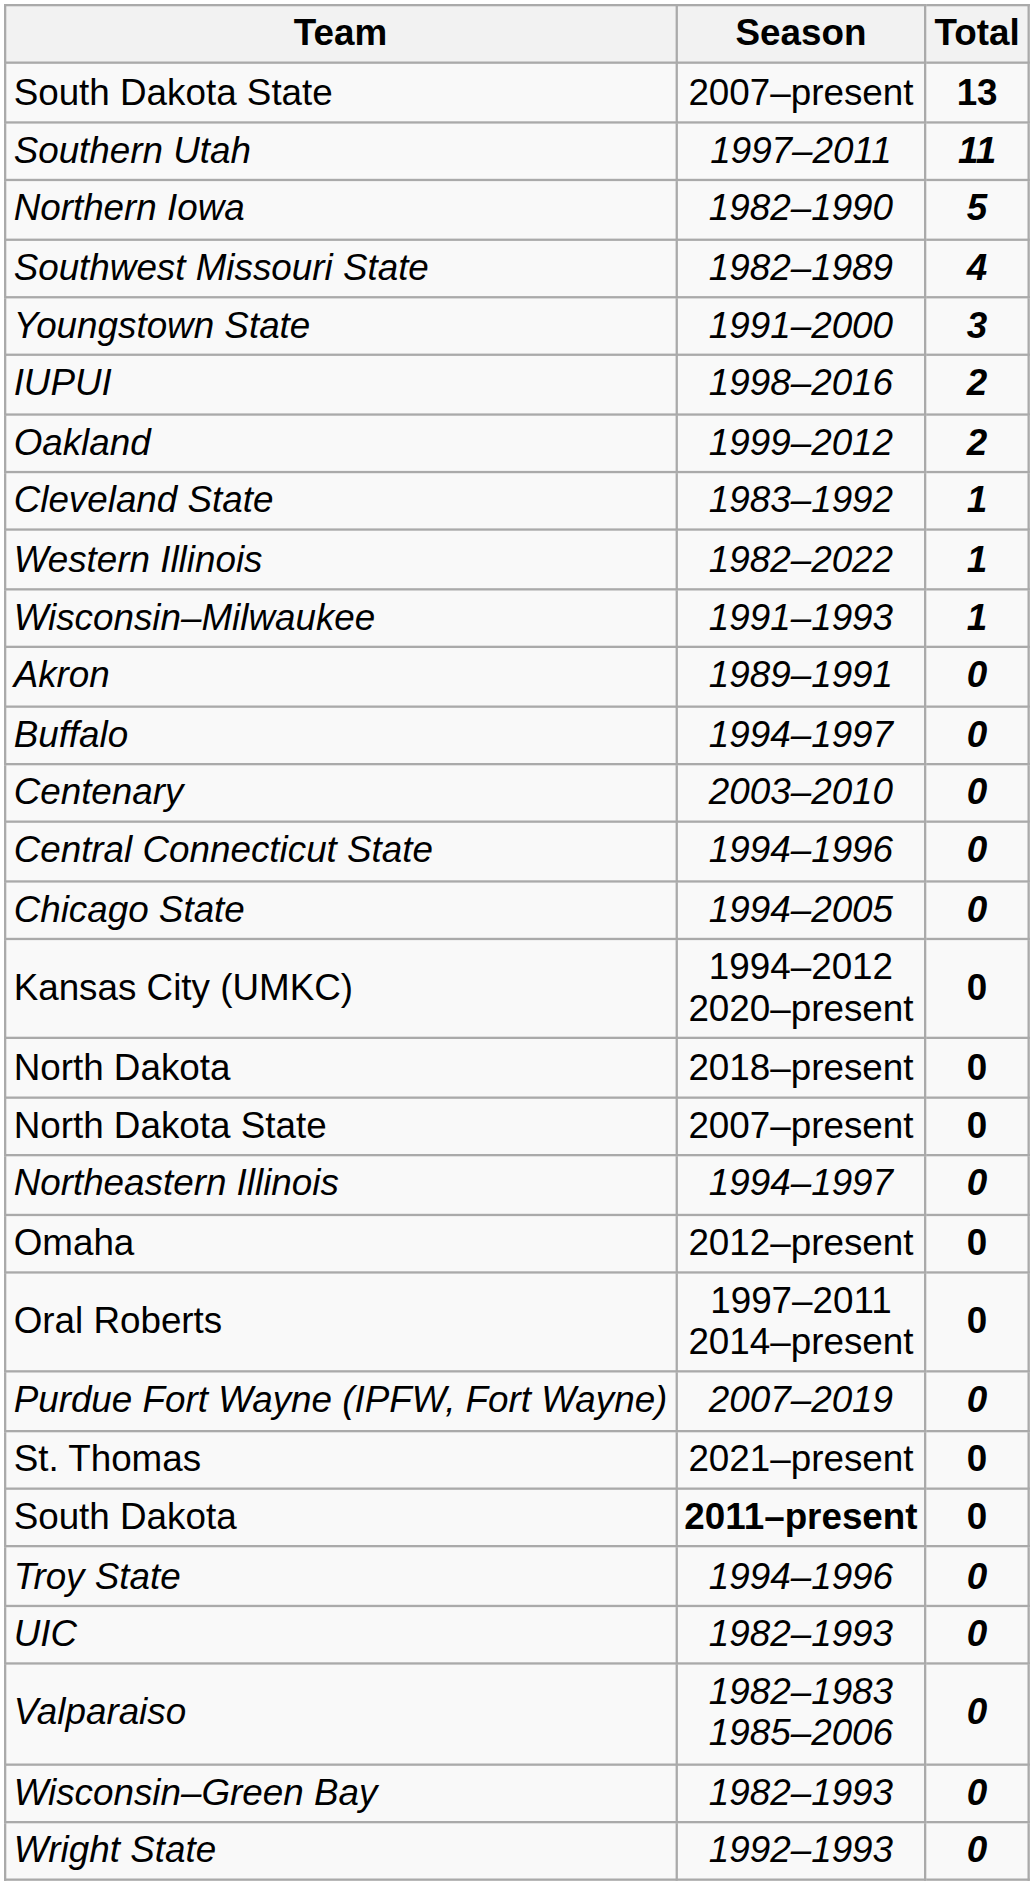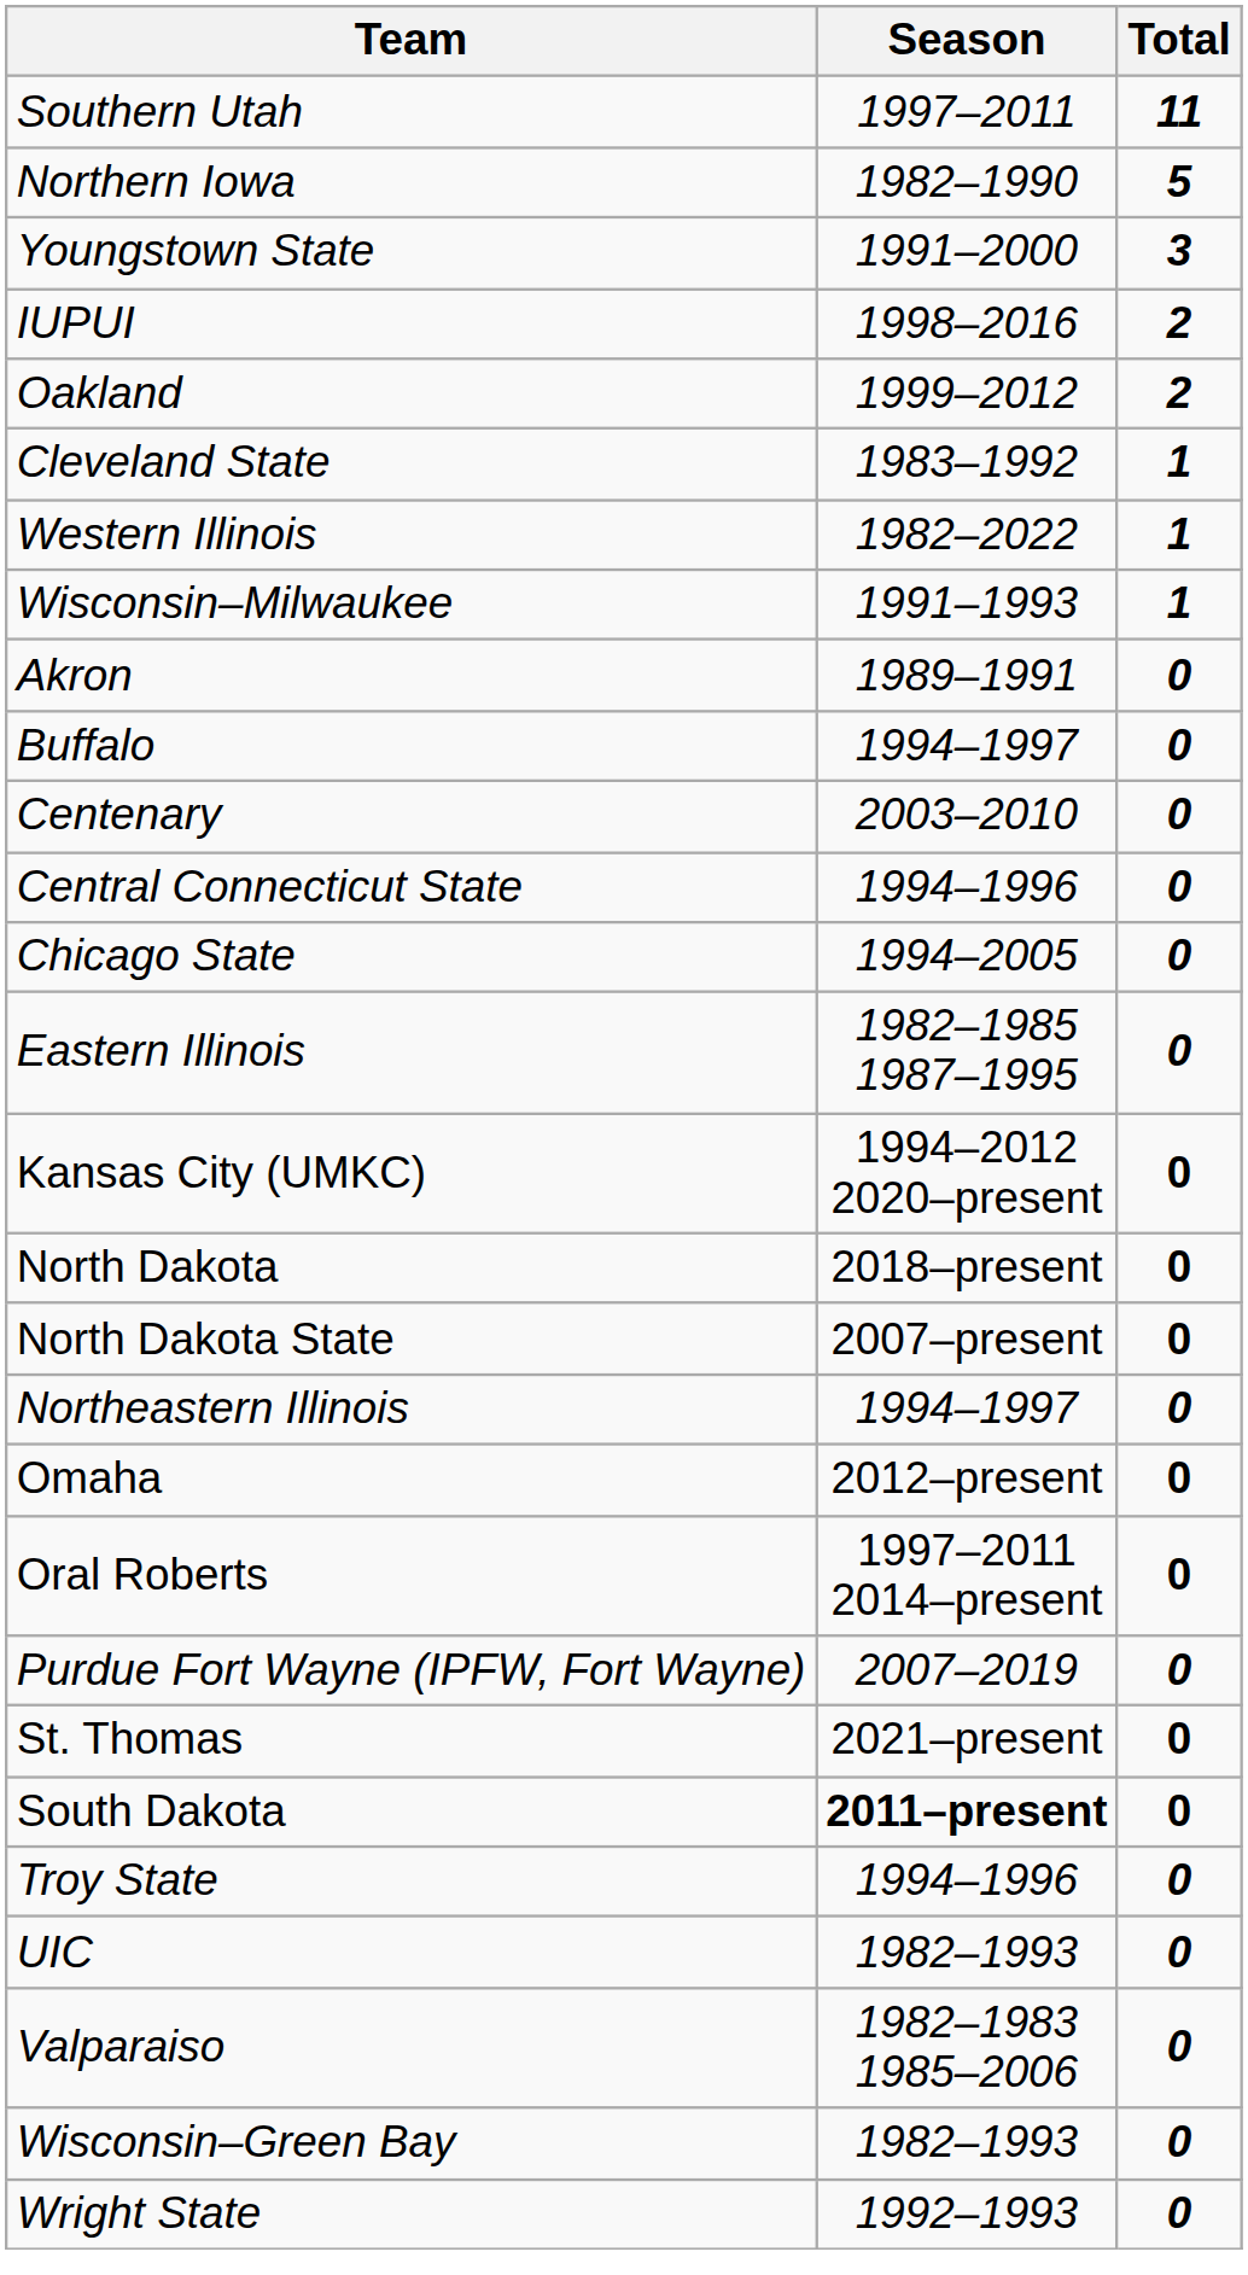- row: South Dakota State | 2007–present | 13
- row: Southwest Missouri State | 1982–1989 | 4
+ row: Eastern Illinois | 1982–1985 1987–1995 | 0
